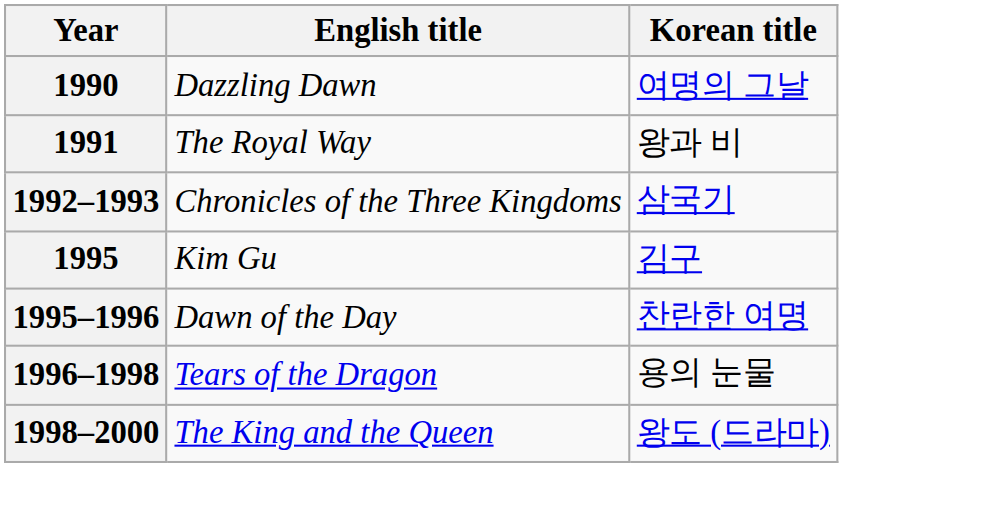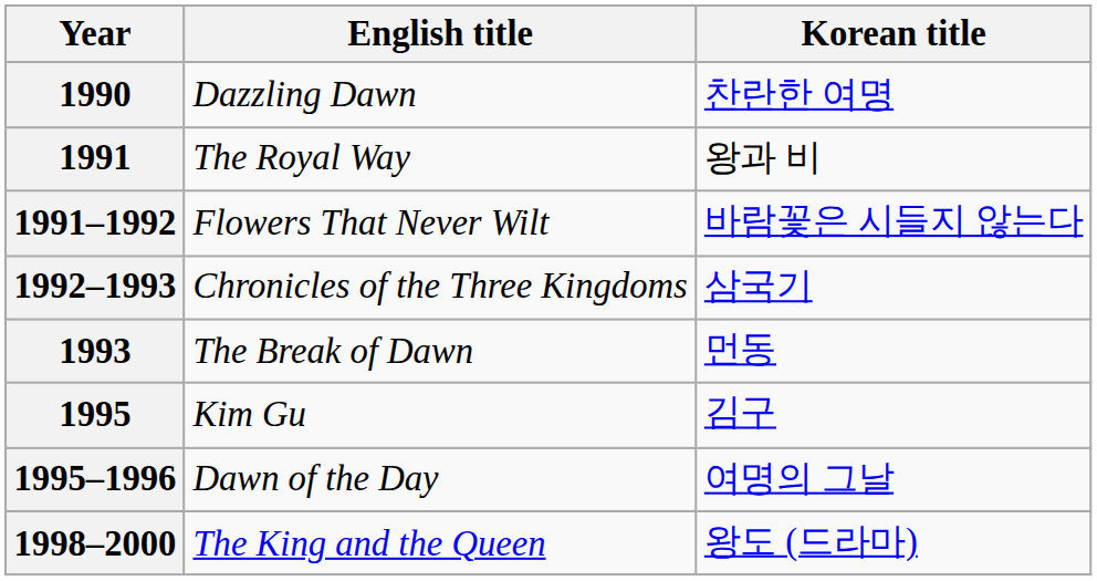1990 | Korean title: 여명의 그날 -> 찬란한 여명
+ row: 1991–1992 | Flowers That Never Wilt | 바람꽃은 시들지 않는다
+ row: 1993 | The Break of Dawn | 먼동
1995–1996 | Korean title: 찬란한 여명 -> 여명의 그날
- row: 1996–1998 | Tears of the Dragon | 용의 눈물
